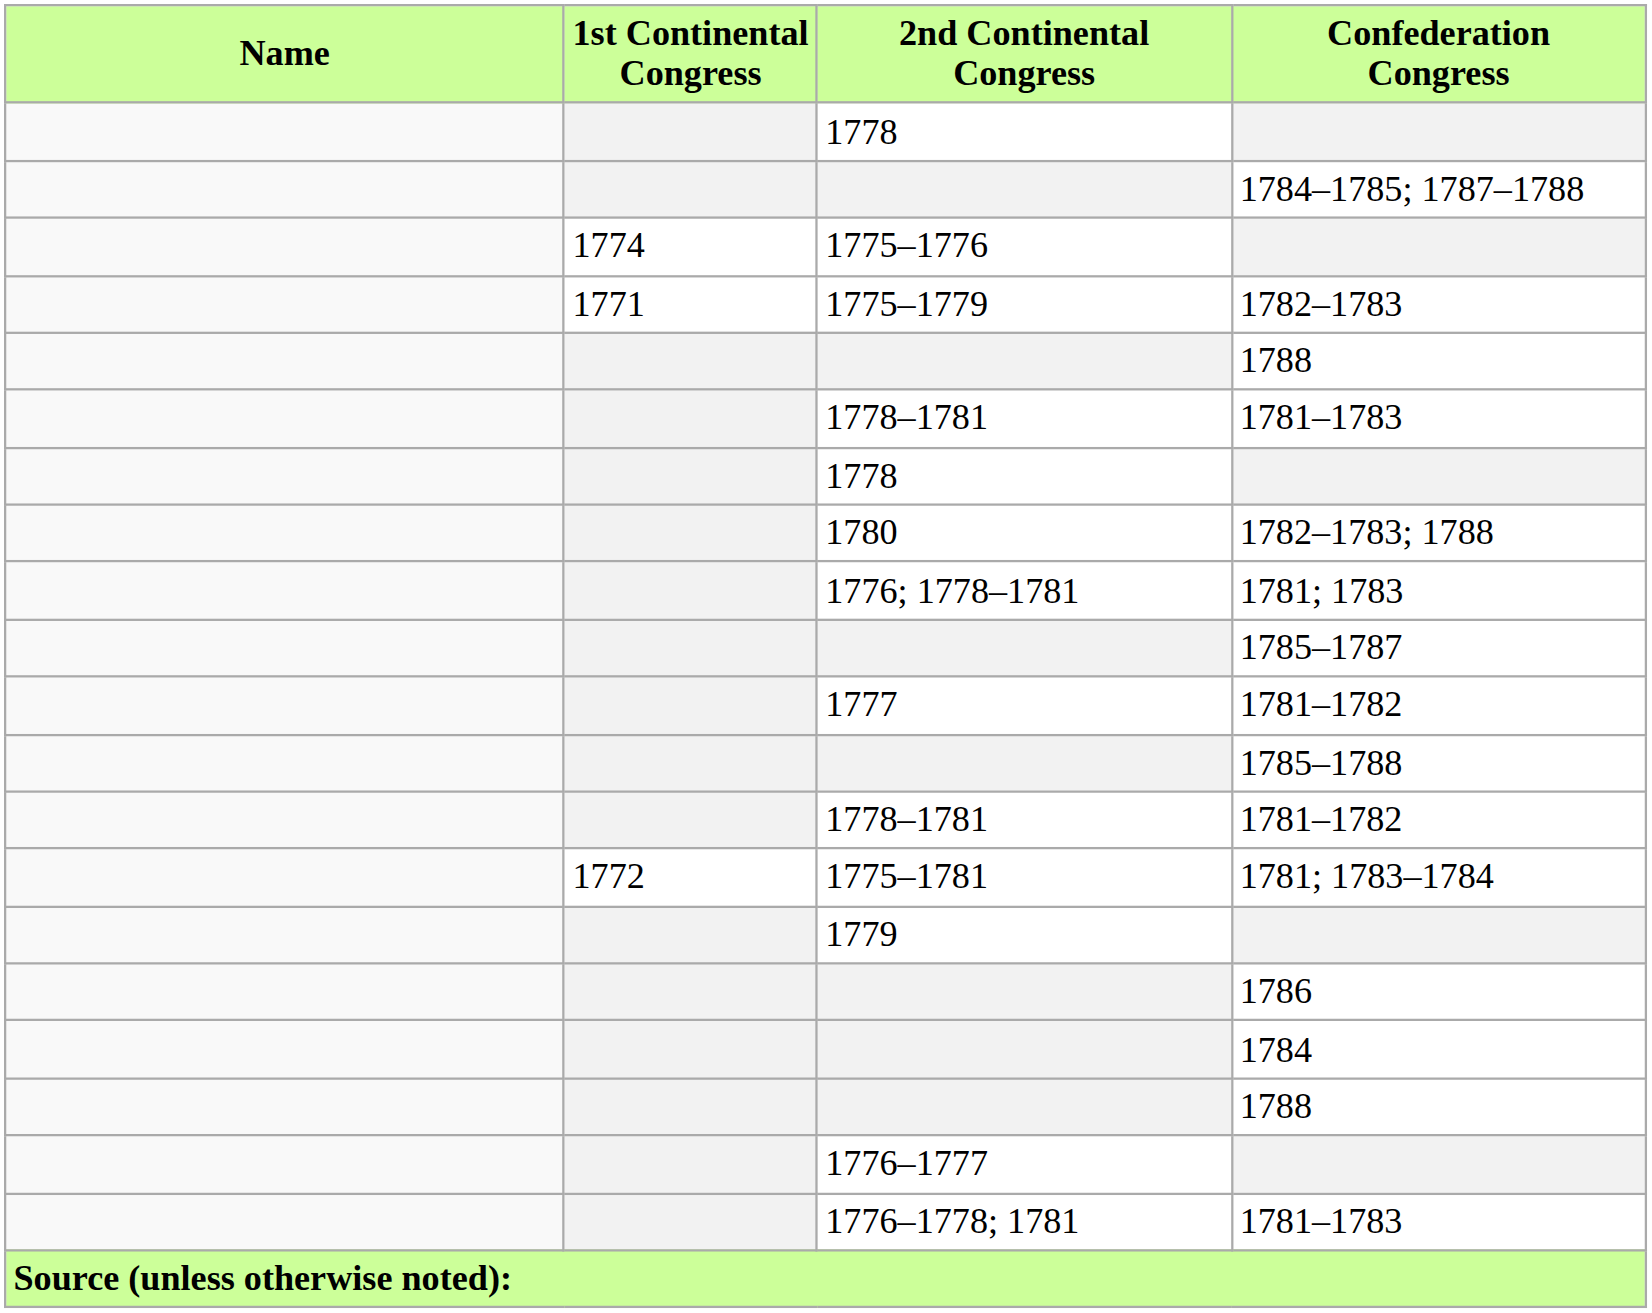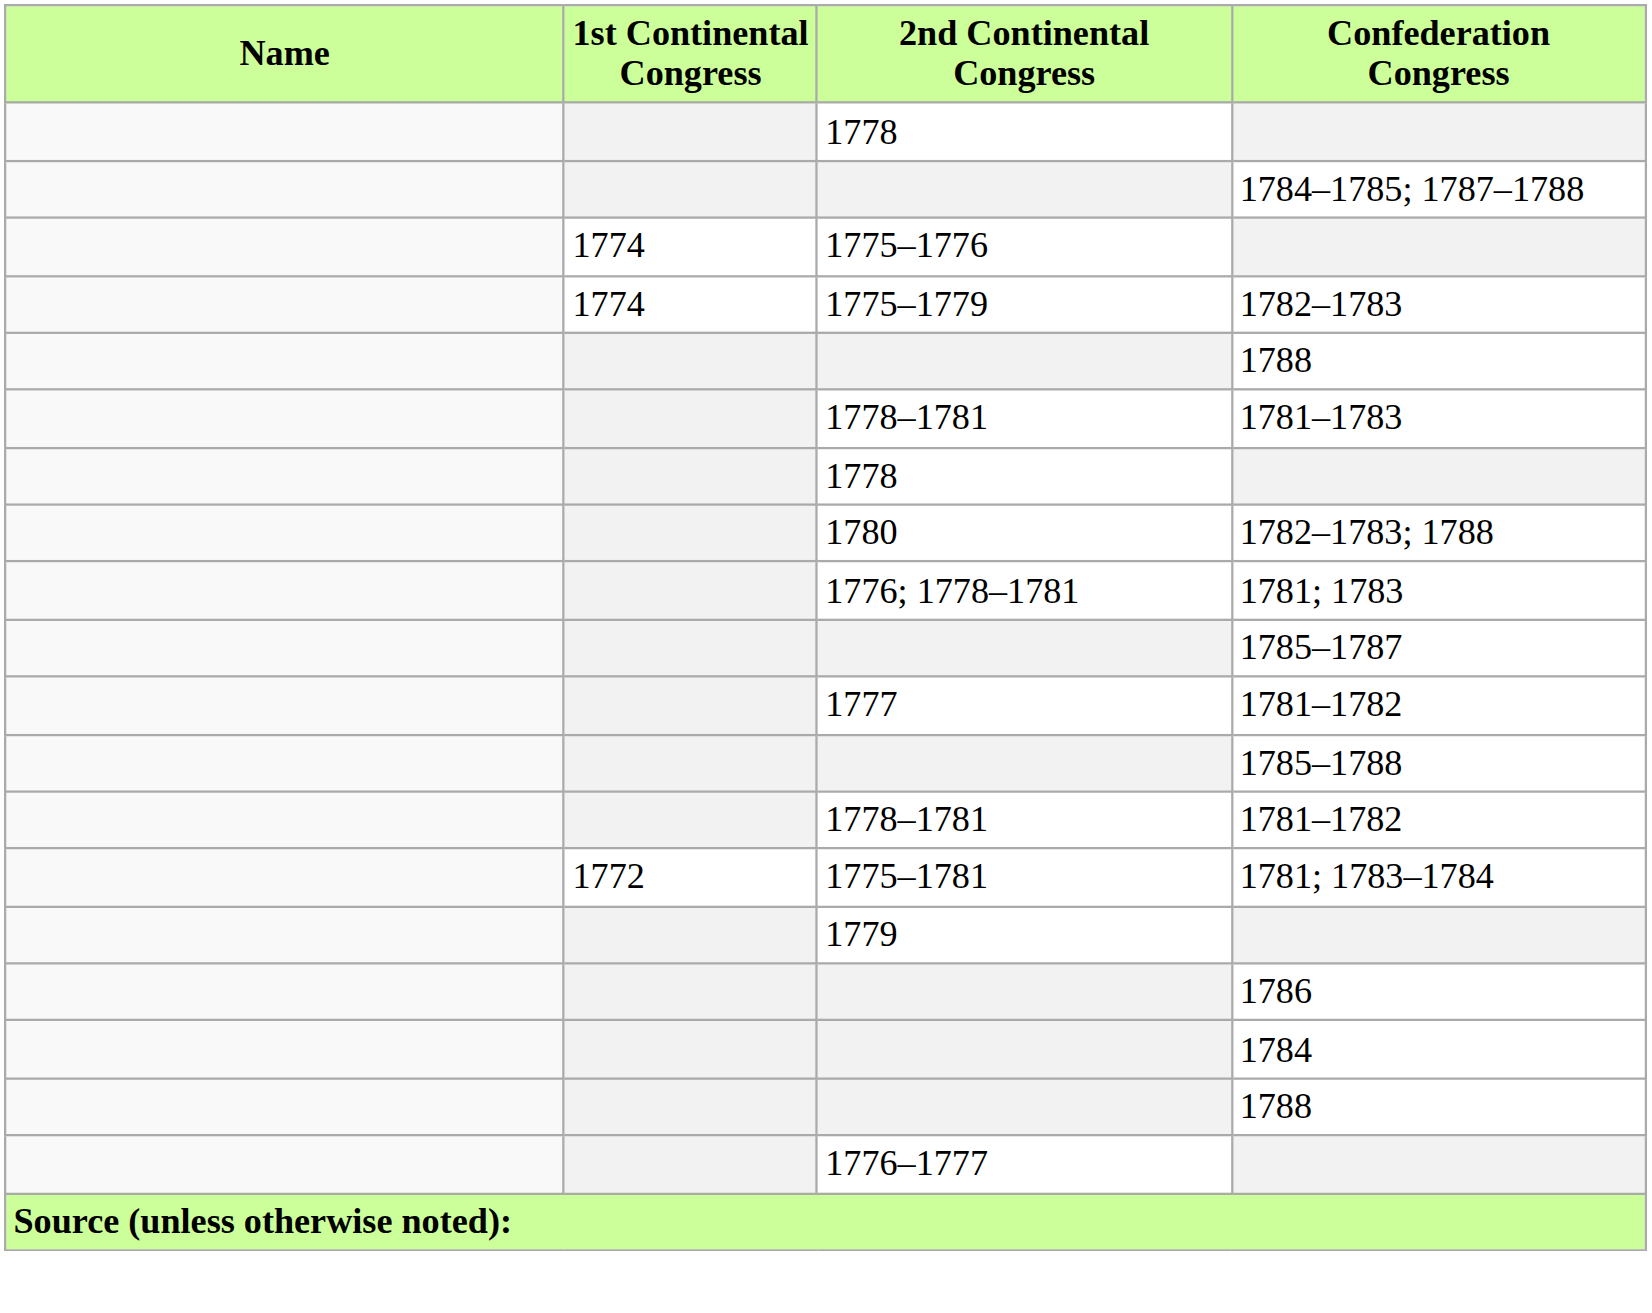1782–1783 | 1st Continental Congress: 1771 -> 1774
- row: 1776–1778; 1781 | 1781–1783
